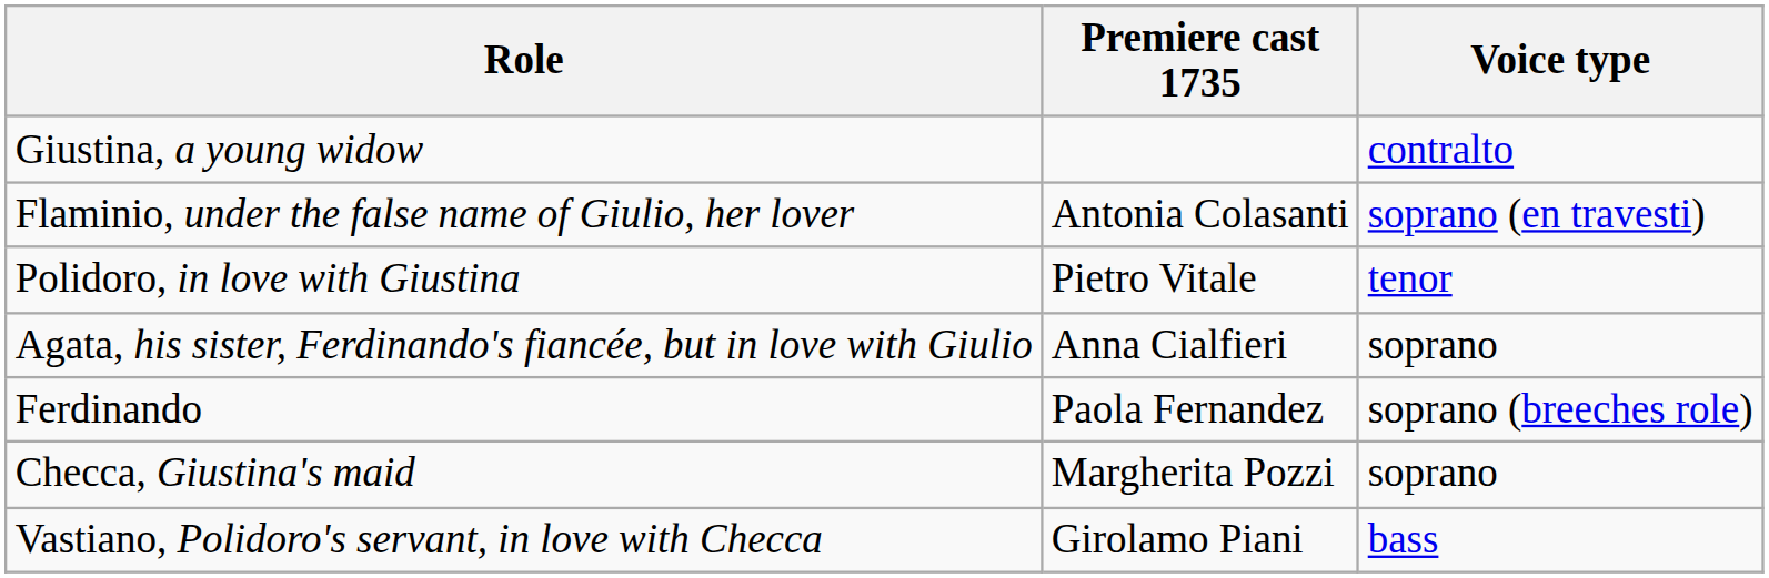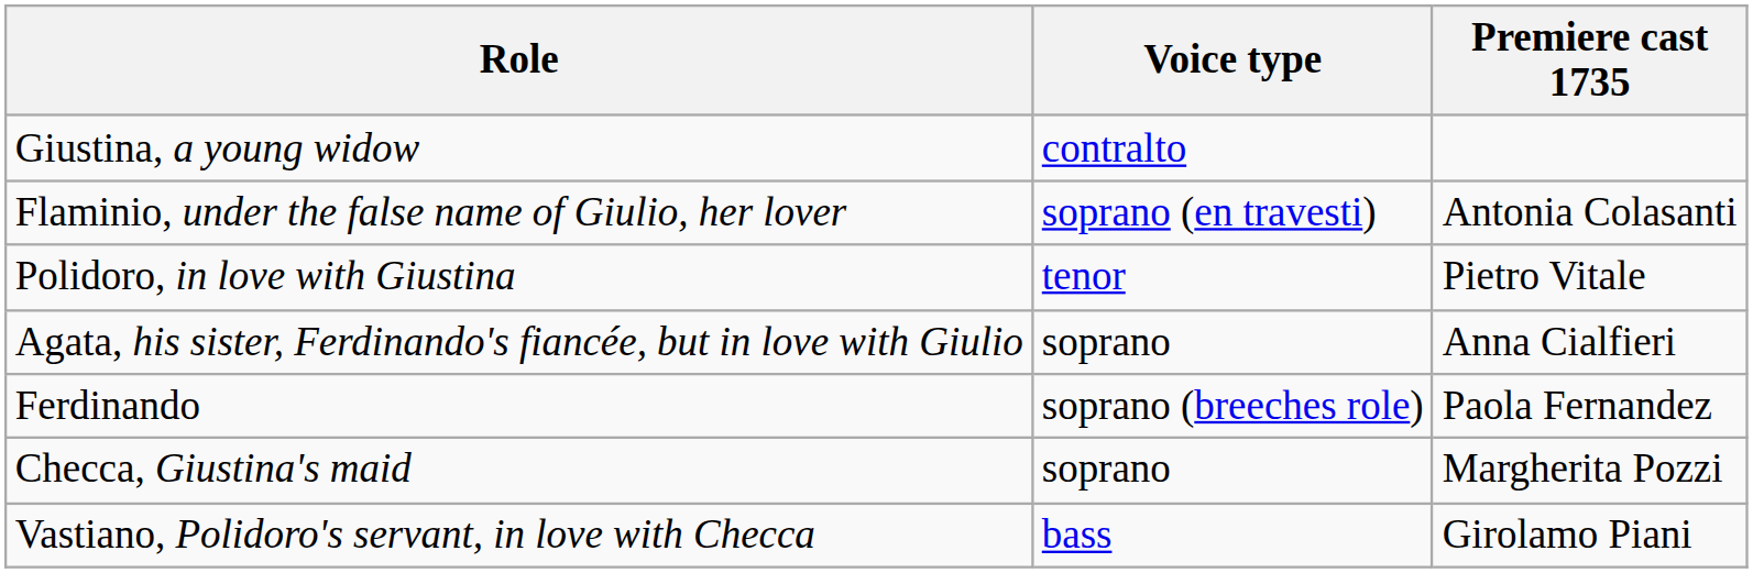columns swapped: Voice type <-> Premiere cast 1735
